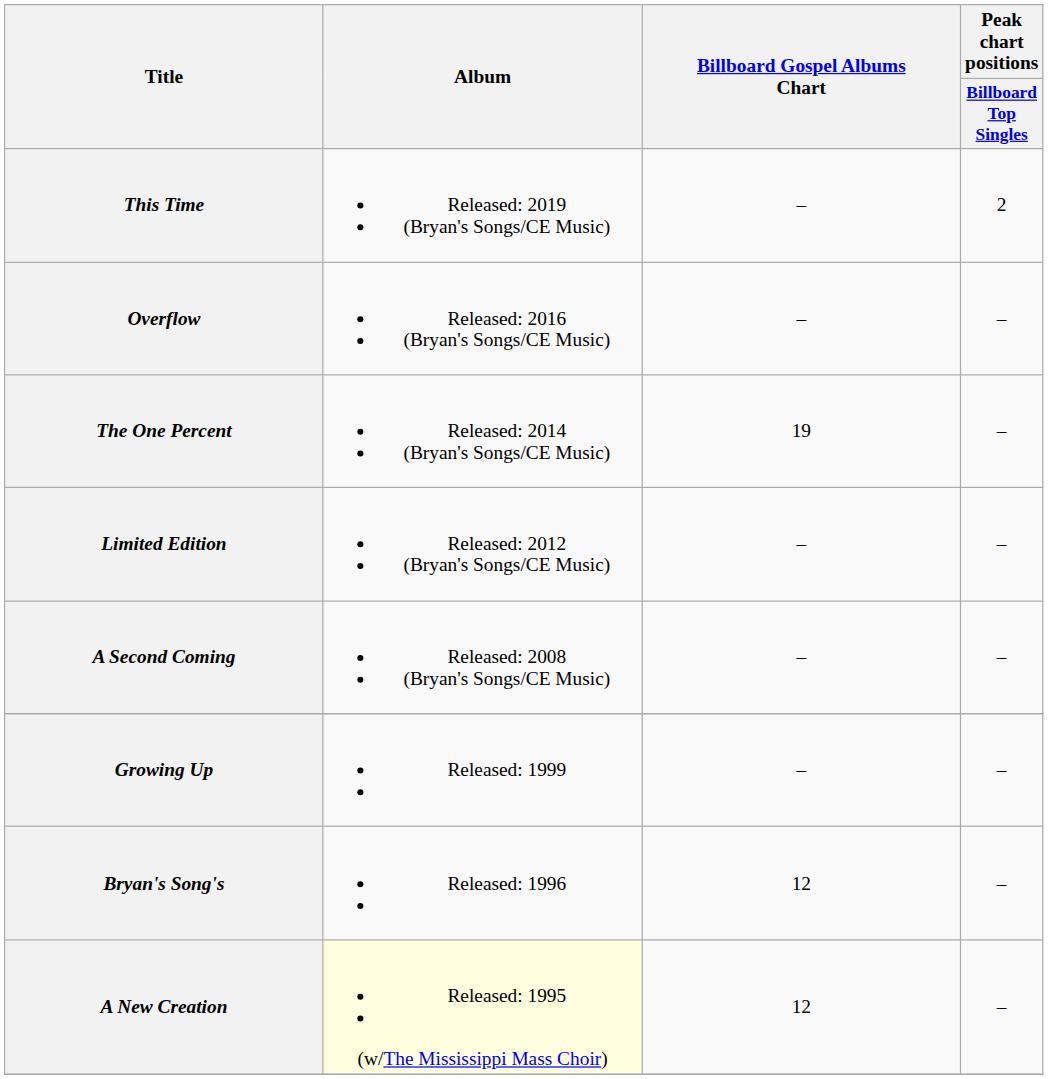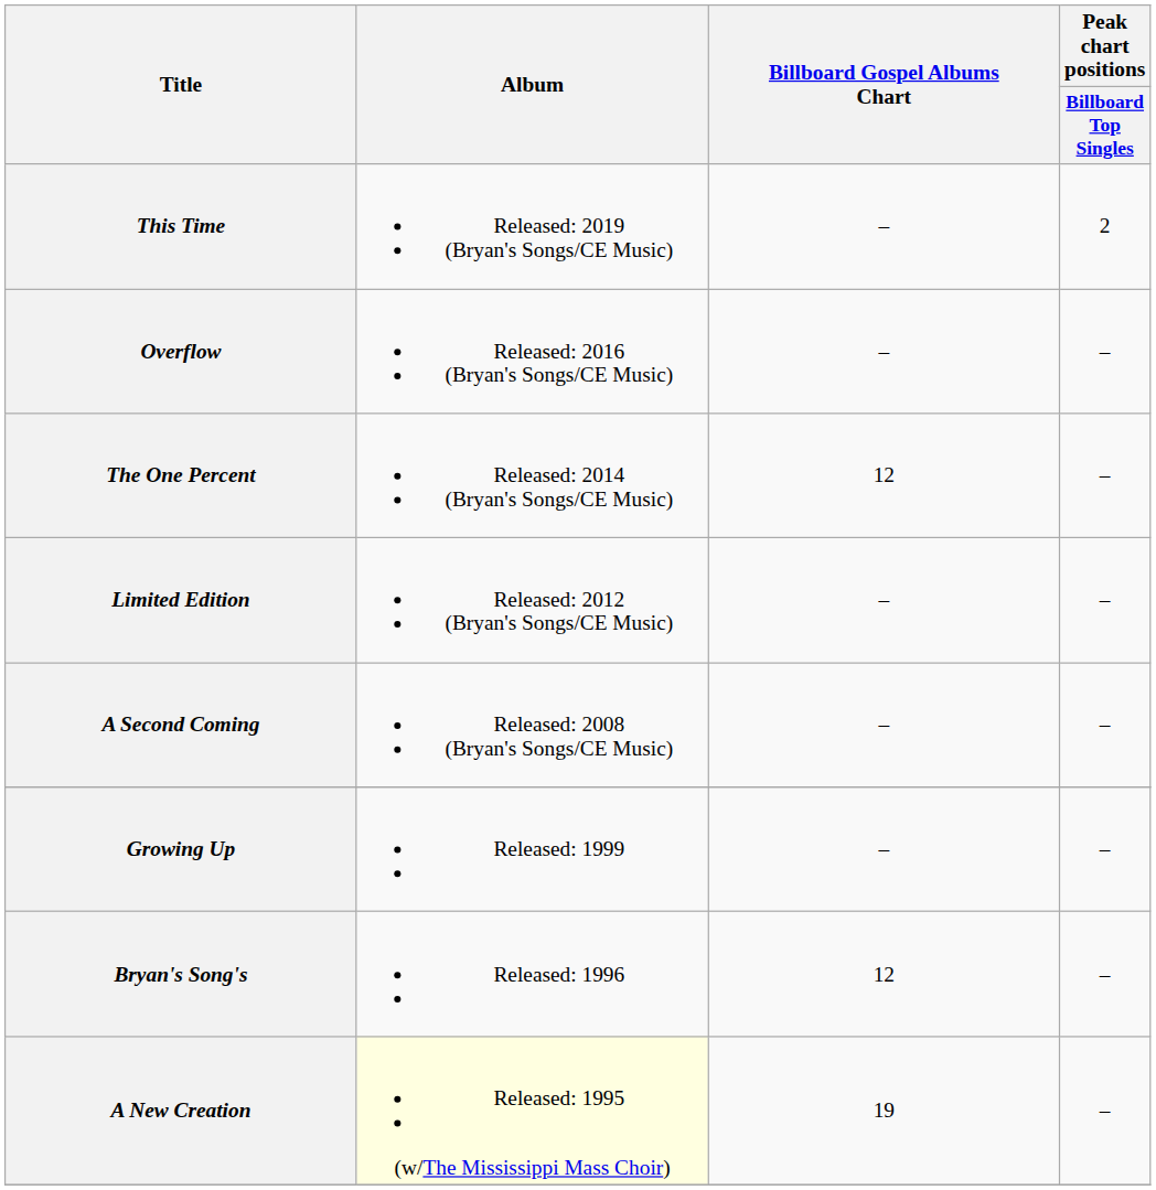The One Percent | Billboard Gospel Albums Chart: 19 -> 12
A New Creation | Billboard Gospel Albums Chart: 12 -> 19
